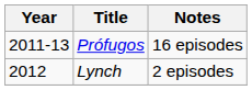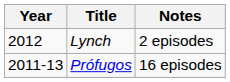rows swapped: Lynch <-> Prófugos
